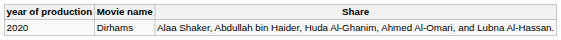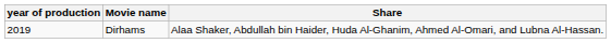Dirhams | year of production: 2020 -> 2019
